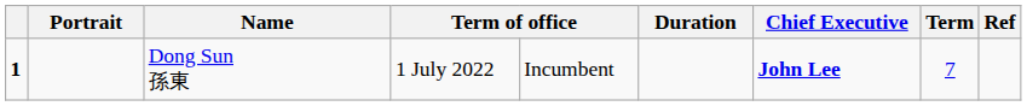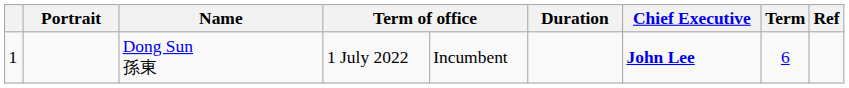Dong Sun 孫東 | column 1: bold -> normal
Dong Sun 孫東 | Term: 7 -> 6
